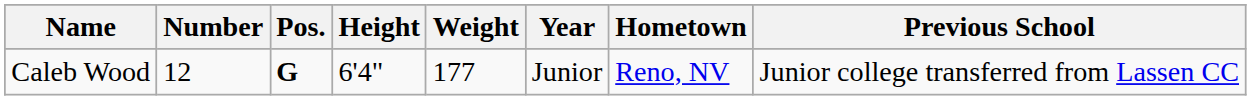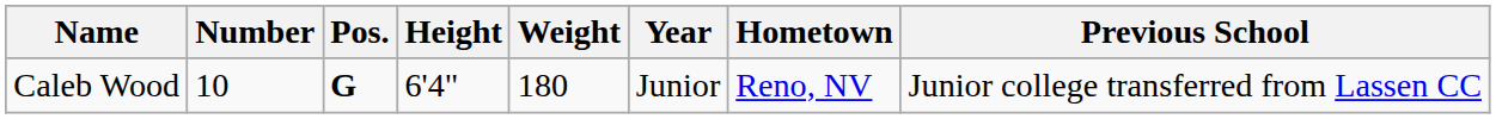Caleb Wood | Number: 12 -> 10
Caleb Wood | Weight: 177 -> 180
